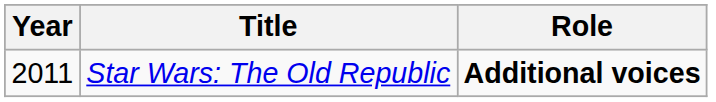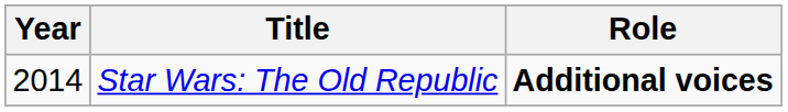Star Wars: The Old Republic | Year: 2011 -> 2014
